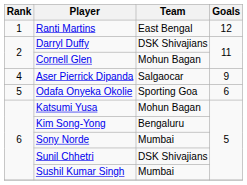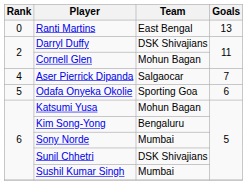Ranti Martins | Rank: 1 -> 0
Ranti Martins | Goals: 12 -> 13
Aser Pierrick Dipanda | Goals: 9 -> 7
